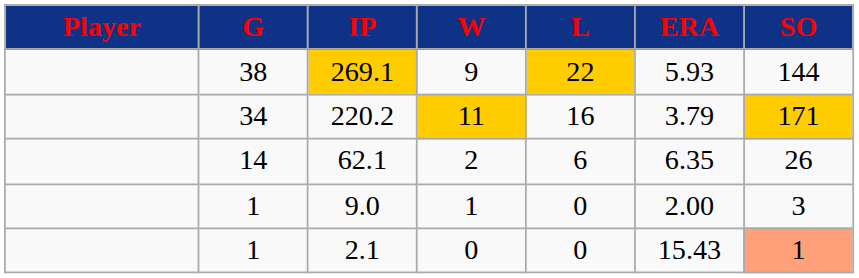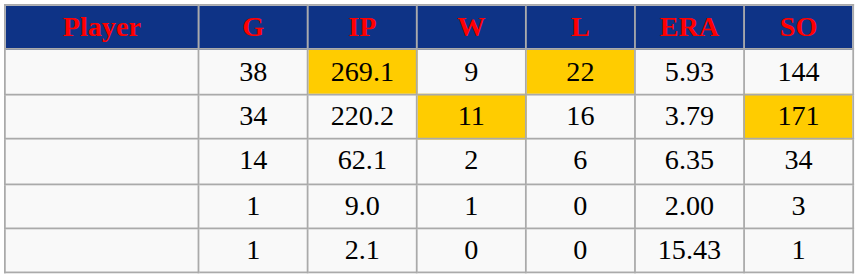62.1 | SO: 26 -> 34
2.1 | SO: lightsalmon background -> no background
